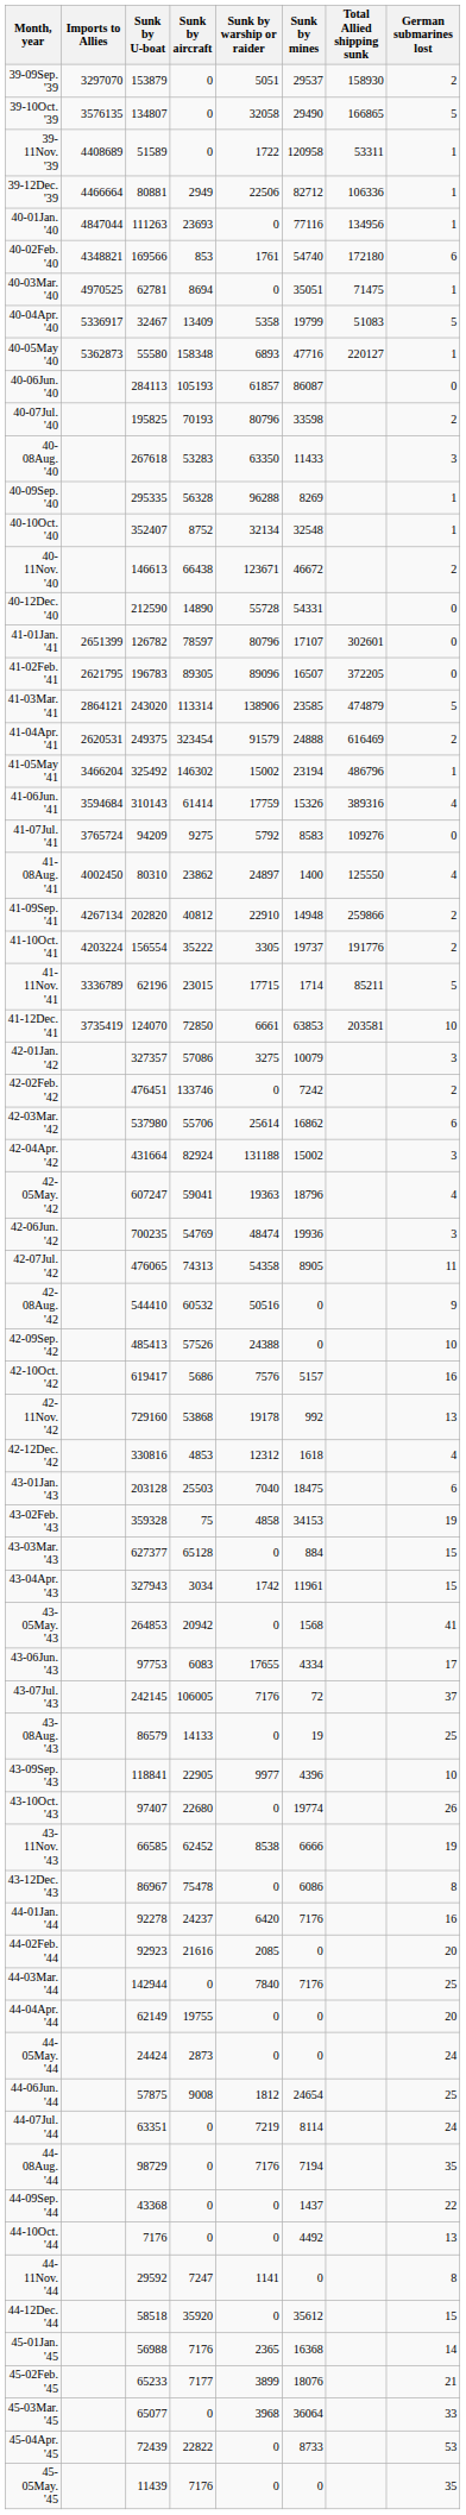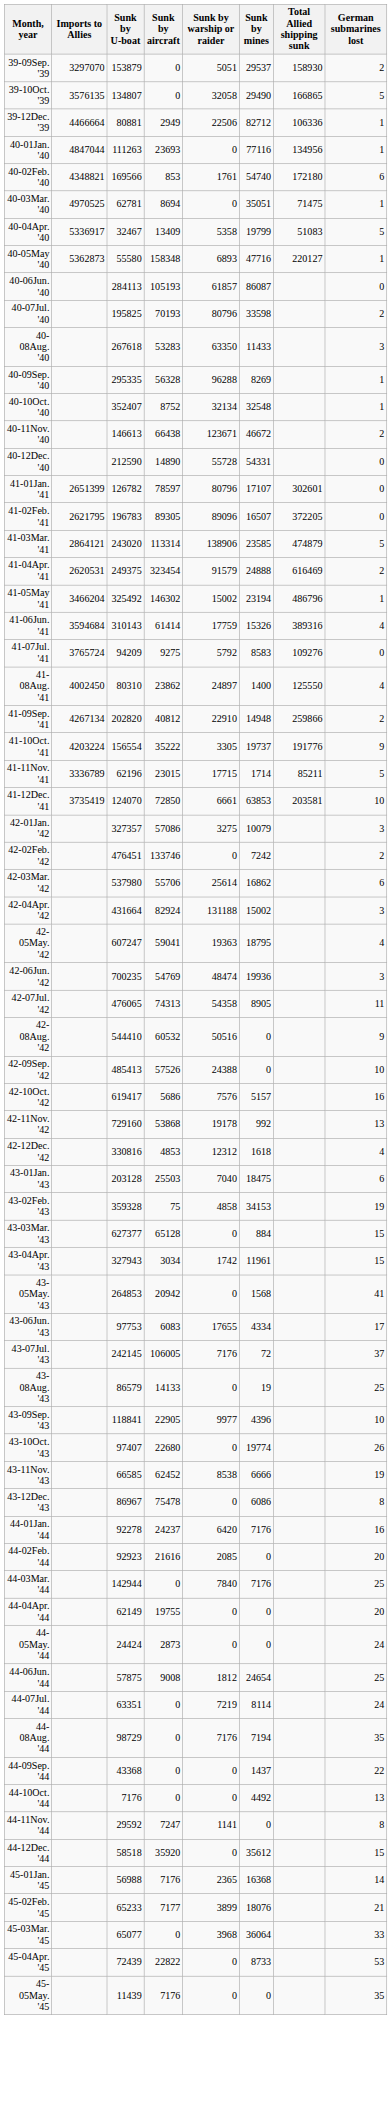- row: 39-11Nov. '39 | 4408689 | 51589 | 0 | 1722 | 120958 | 53311 | 1
41-10Oct. '41 | German submarines lost: 2 -> 9
42-05May. '42 | Sunk by mines: 18796 -> 18795
